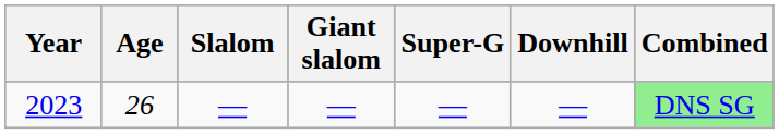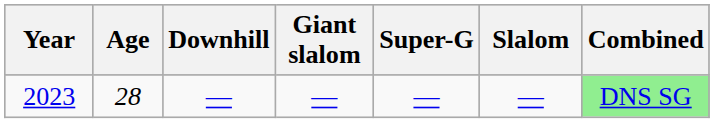columns swapped: Slalom <-> Downhill
2023 | Age: 26 -> 28
